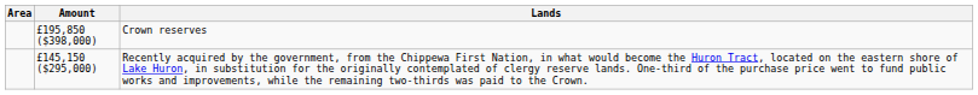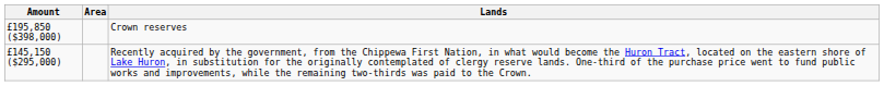columns swapped: Amount <-> Area
